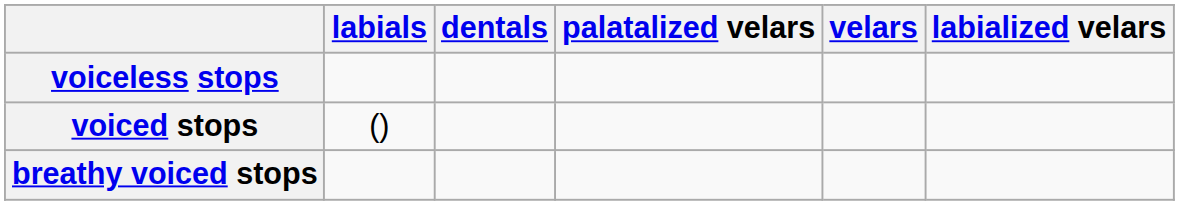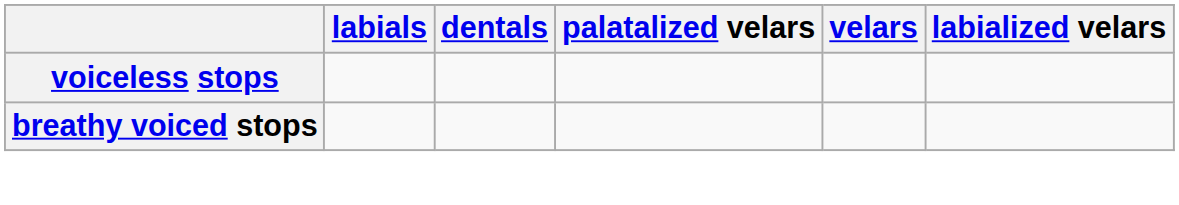- row: voiced stops | ()
